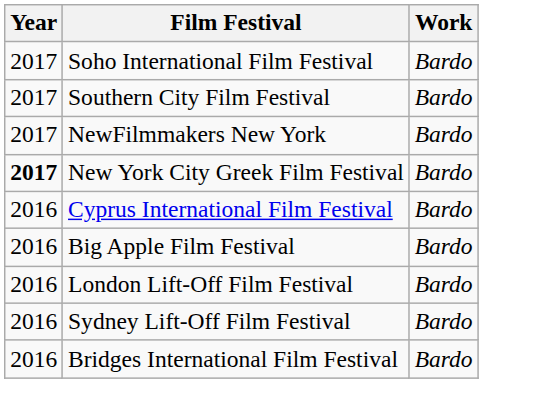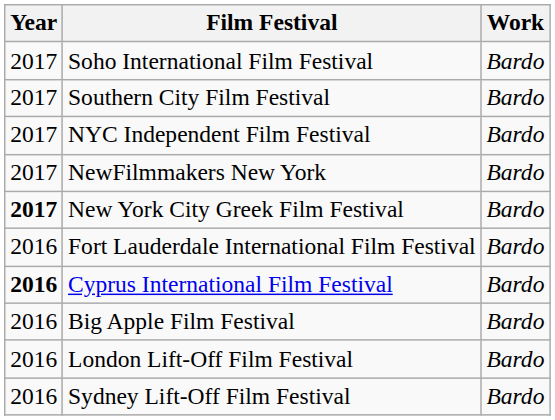+ row: 2017 | NYC Independent Film Festival | Bardo
+ row: 2016 | Fort Lauderdale International Film Festival | Bardo
Cyprus International Film Festival | Year: normal -> bold
- row: 2016 | Bridges International Film Festival | Bardo
